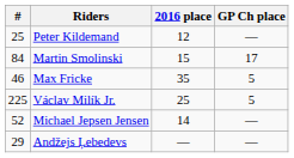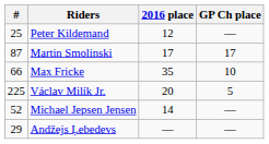Martin Smolinski | #: 84 -> 87
Martin Smolinski | 2016 place: 15 -> 17
Max Fricke | #: 46 -> 66
Max Fricke | GP Ch place: 5 -> 10
Václav Milík Jr. | 2016 place: 25 -> 20
